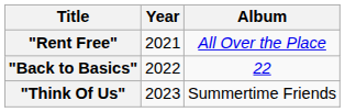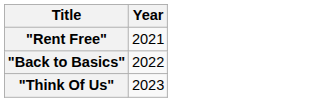- column: Album | All Over the Place | 22 | Summertime Friends
